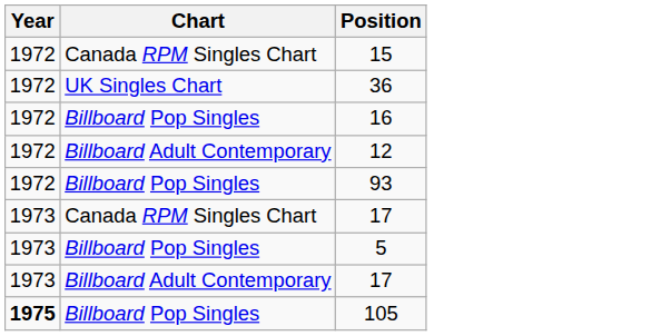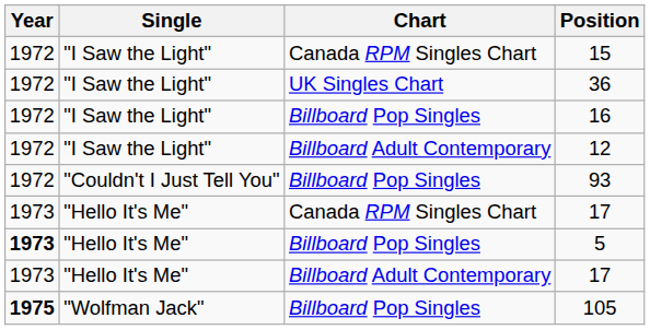+ column: Single | "I Saw the Light" | "I Saw the Light" | "I Saw the Light" | "I Saw the Light" | "Couldn't I Just Tell You" | "Hello It's Me" | "Hello It's Me" | "Hello It's Me" | "Wolfman Jack"
5 | Year: normal -> bold
